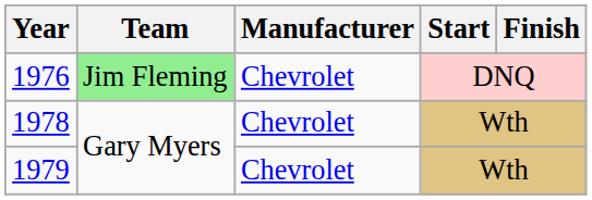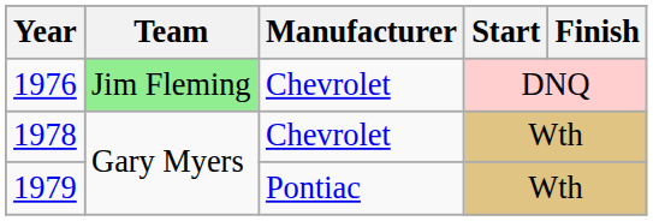1979 | Manufacturer: Chevrolet -> Pontiac
